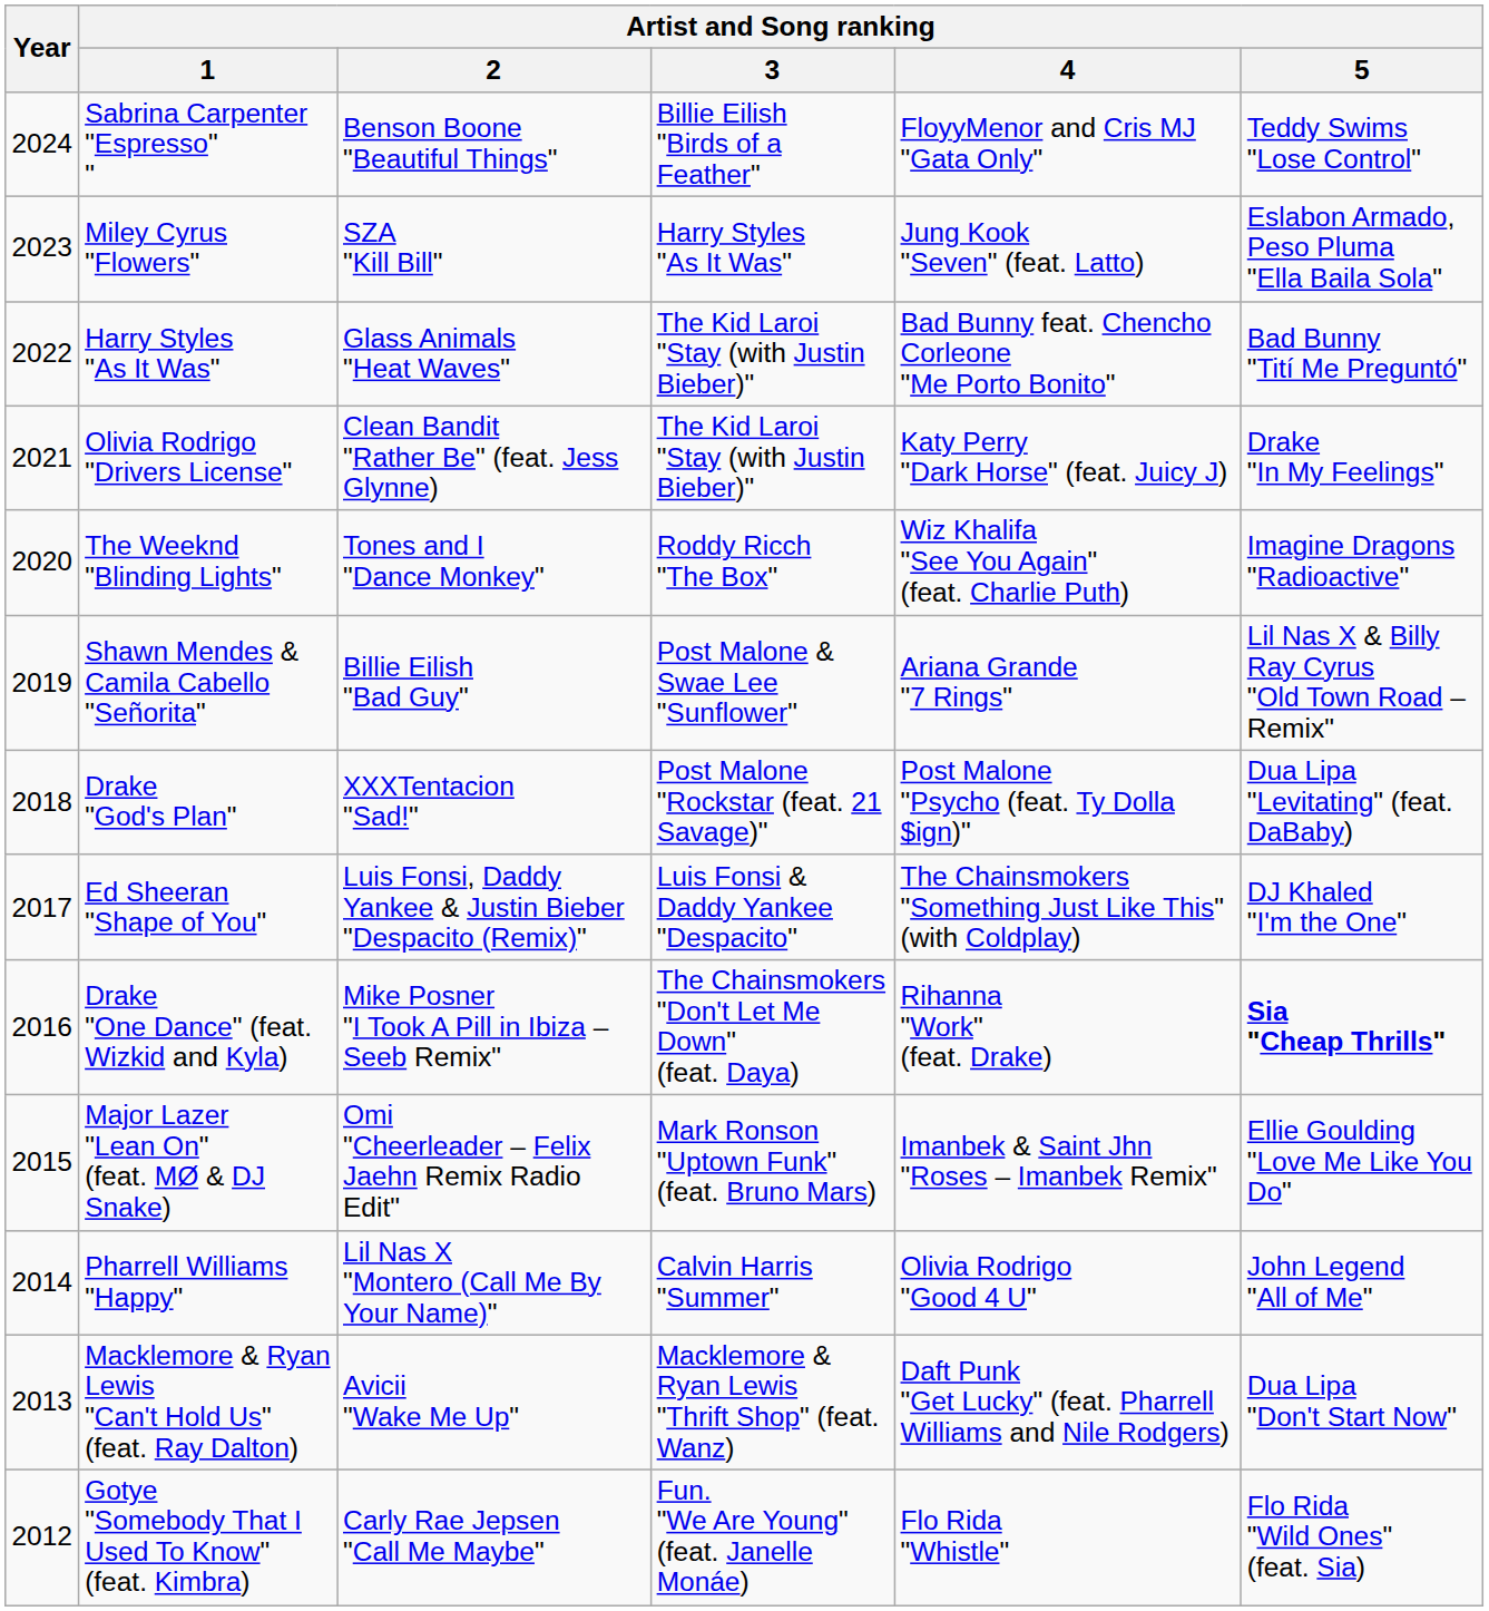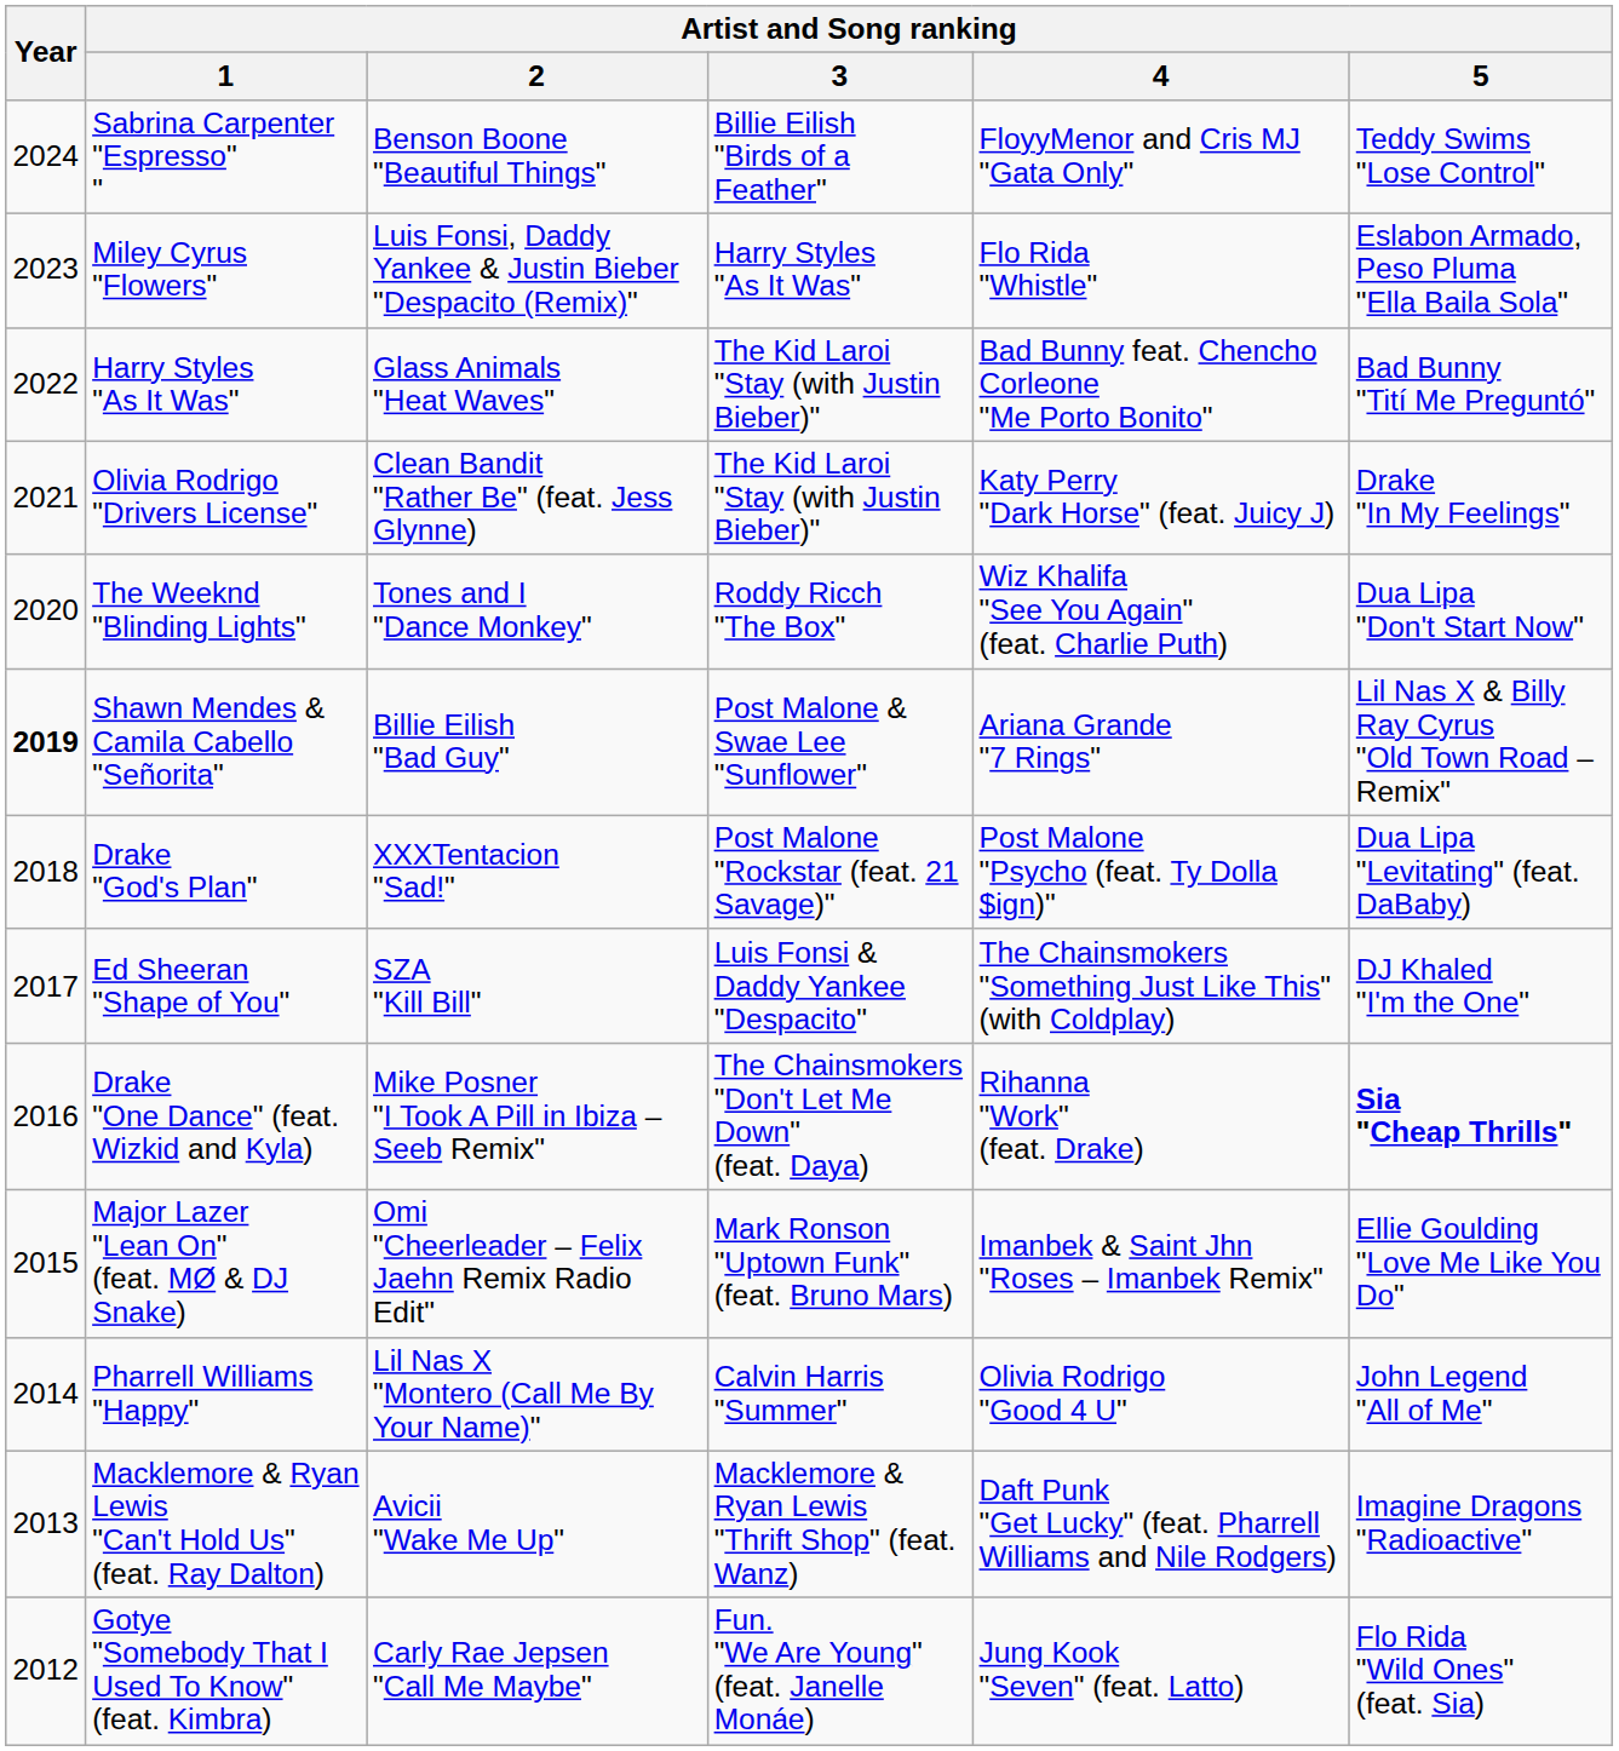Miley Cyrus "Flowers" | Artist and Song ranking / 2: SZA "Kill Bill" -> Luis Fonsi, Daddy Yankee & Justin Bieber "Despacito (Remix)"
Miley Cyrus "Flowers" | Artist and Song ranking / 4: Jung Kook "Seven" (feat. Latto) -> Flo Rida "Whistle"
The Weeknd "Blinding Lights" | Artist and Song ranking / 5: Imagine Dragons "Radioactive" -> Dua Lipa "Don't Start Now"
Shawn Mendes & Camila Cabello "Señorita" | Year: normal -> bold
Ed Sheeran "Shape of You" | Artist and Song ranking / 2: Luis Fonsi, Daddy Yankee & Justin Bieber "Despacito (Remix)" -> SZA "Kill Bill"
Macklemore & Ryan Lewis "Can't Hold Us" (feat. Ray Dalton) | Artist and Song ranking / 5: Dua Lipa "Don't Start Now" -> Imagine Dragons "Radioactive"
Gotye "Somebody That I Used To Know" (feat. Kimbra) | Artist and Song ranking / 4: Flo Rida "Whistle" -> Jung Kook "Seven" (feat. Latto)
